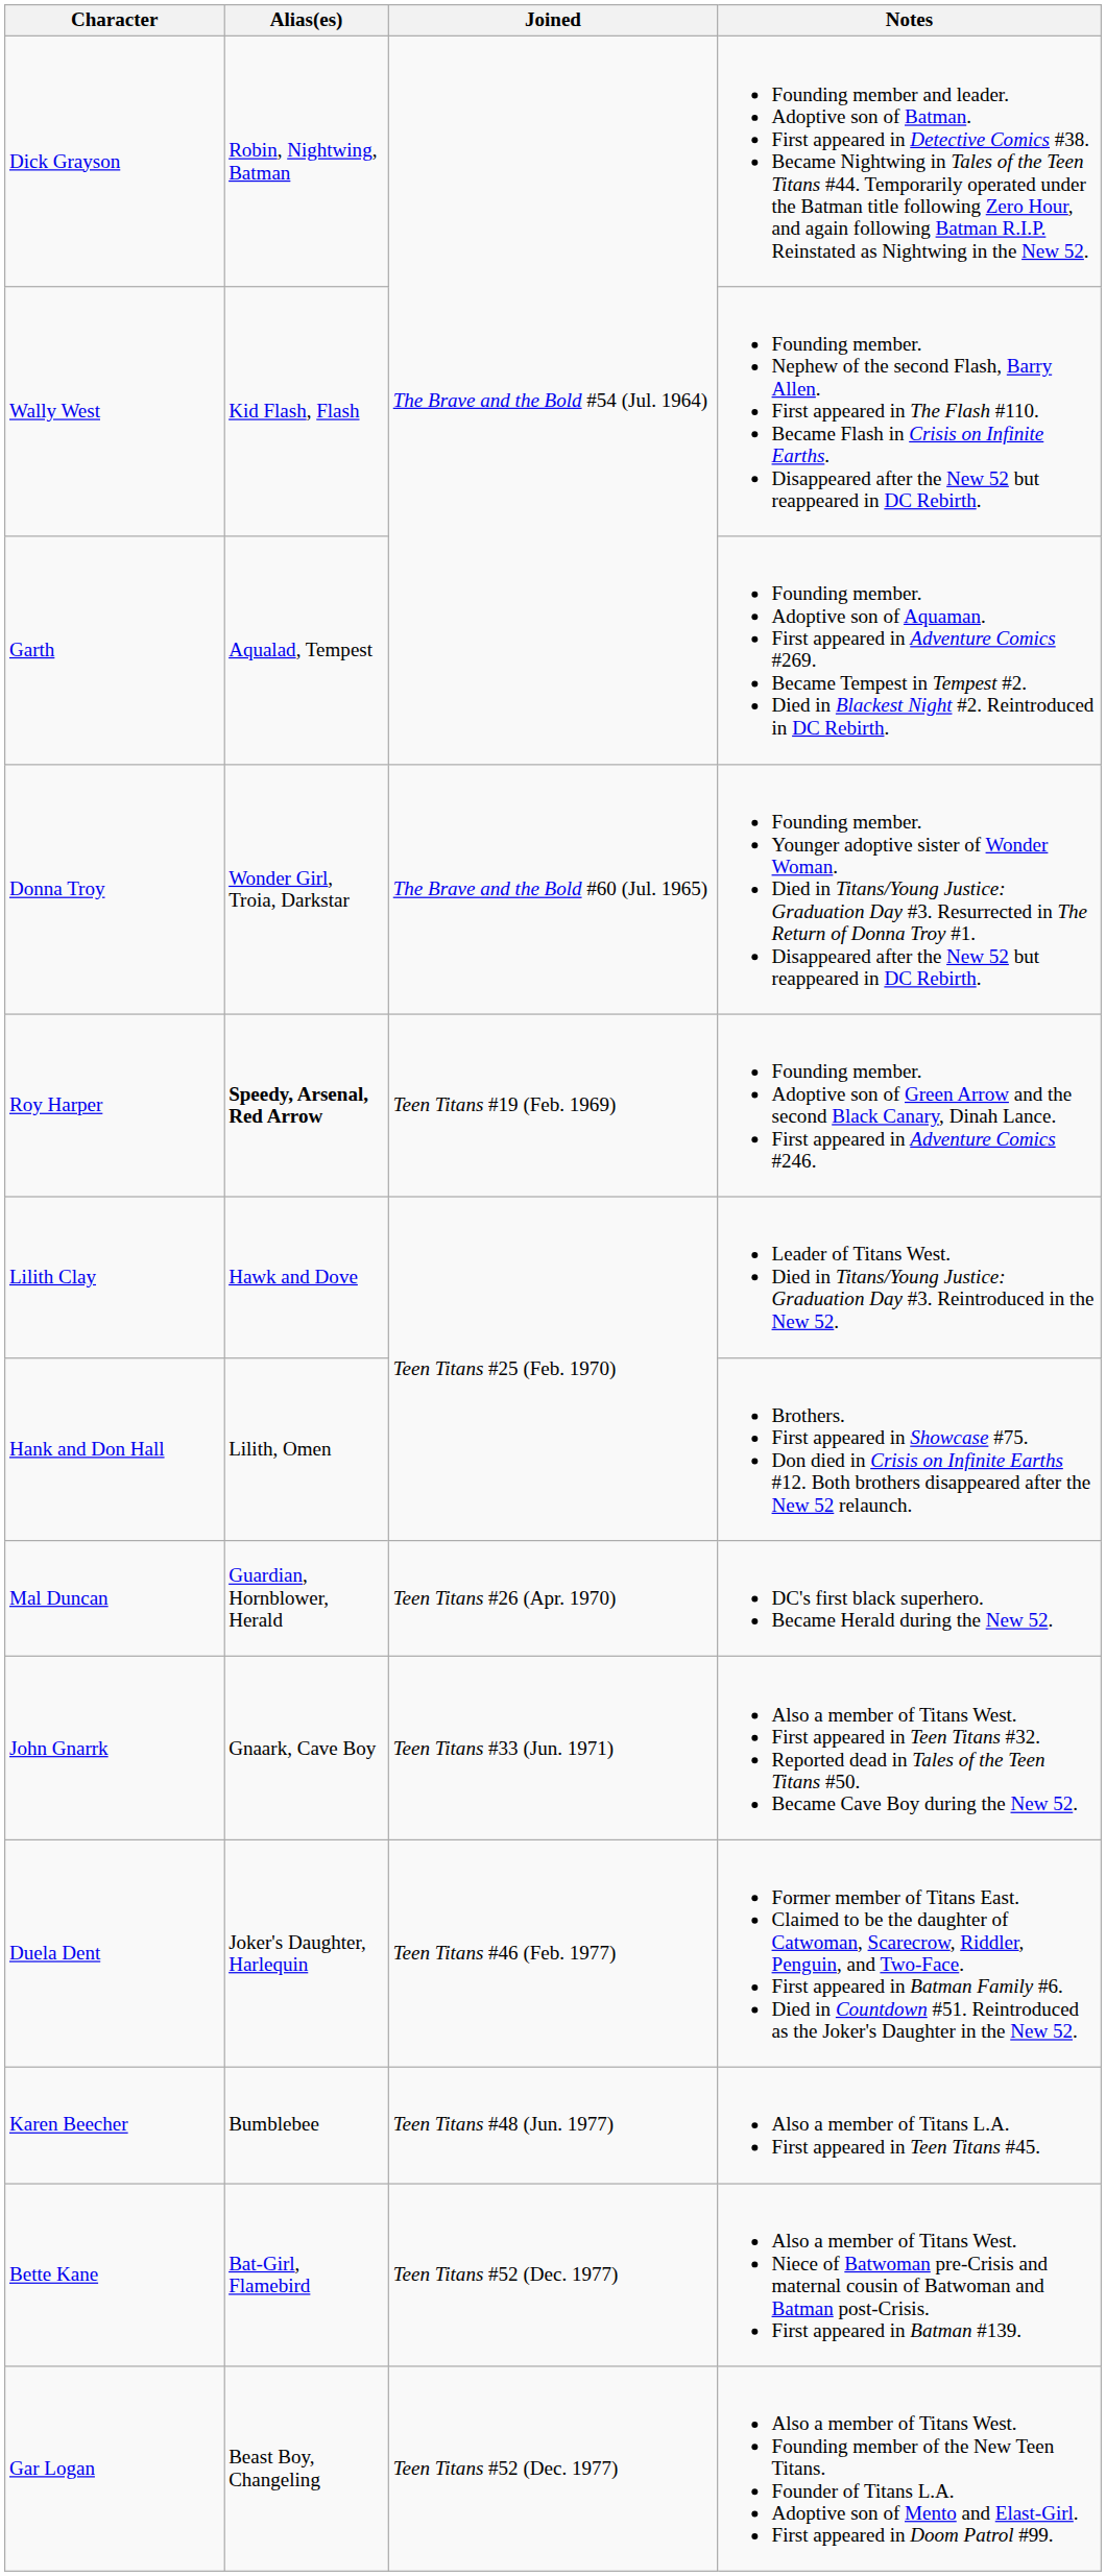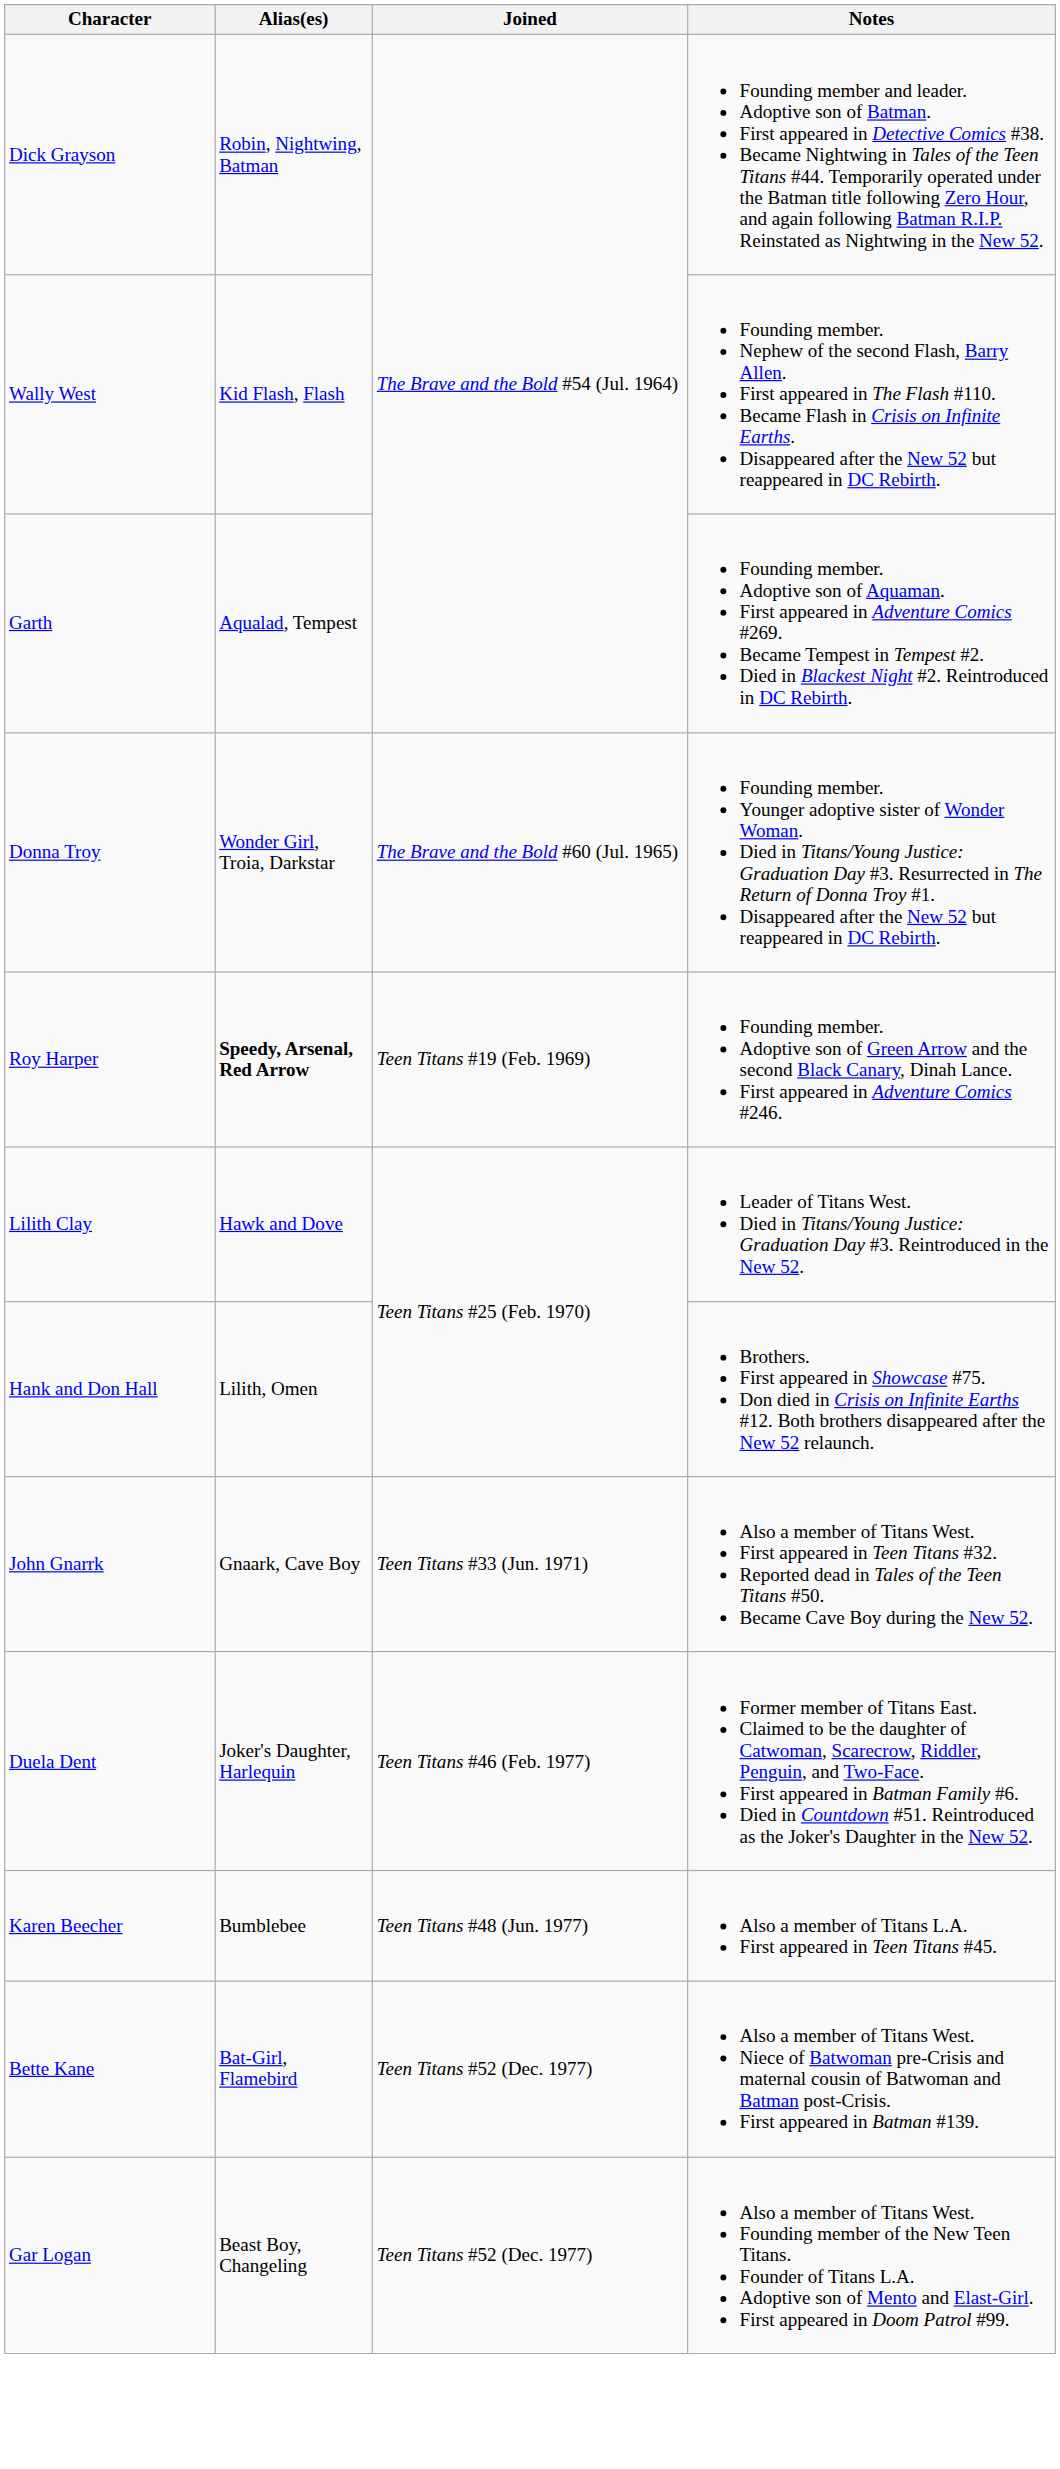- row: Mal Duncan | Guardian, Hornblower, Herald | Teen Titans #26 (Apr. 1970) | DC's first black superhero. Became Herald during the New 52.
